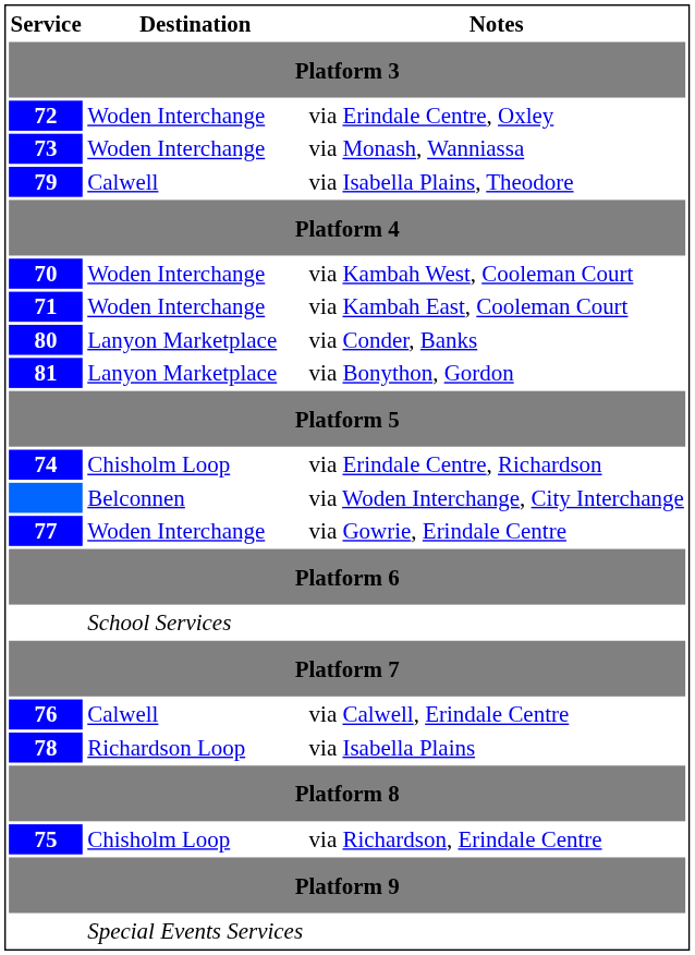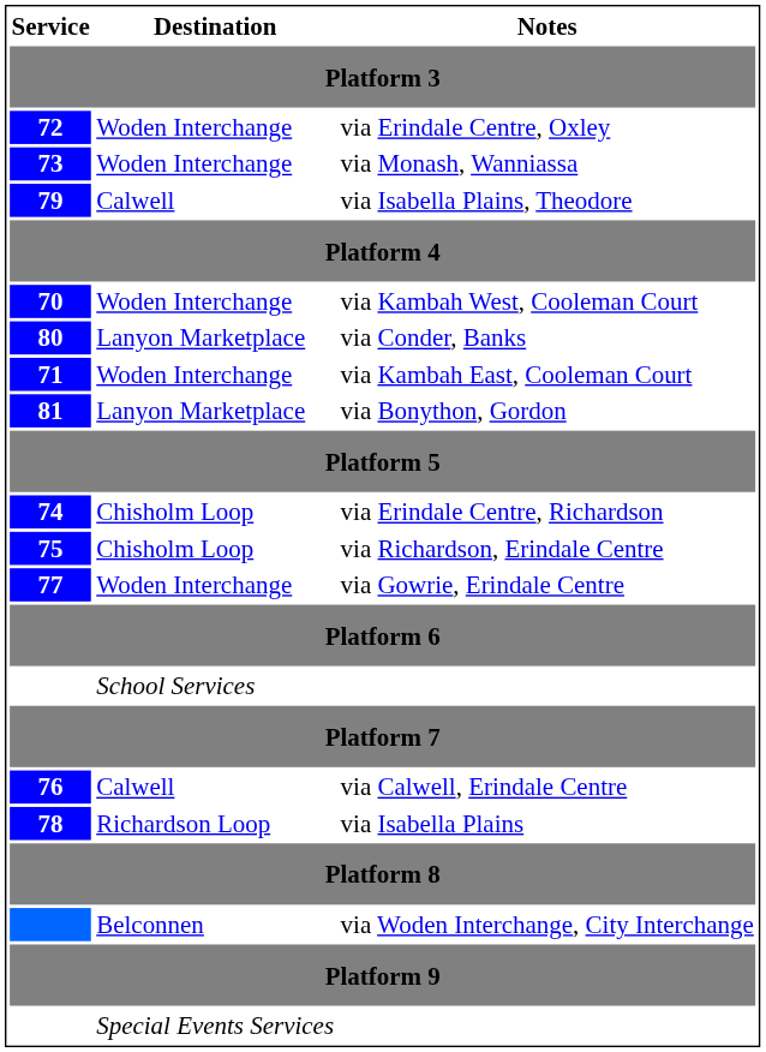rows swapped: via Kambah East, Cooleman Court <-> via Conder, Banks
rows swapped: via Richardson, Erindale Centre <-> via Woden Interchange, City Interchange
